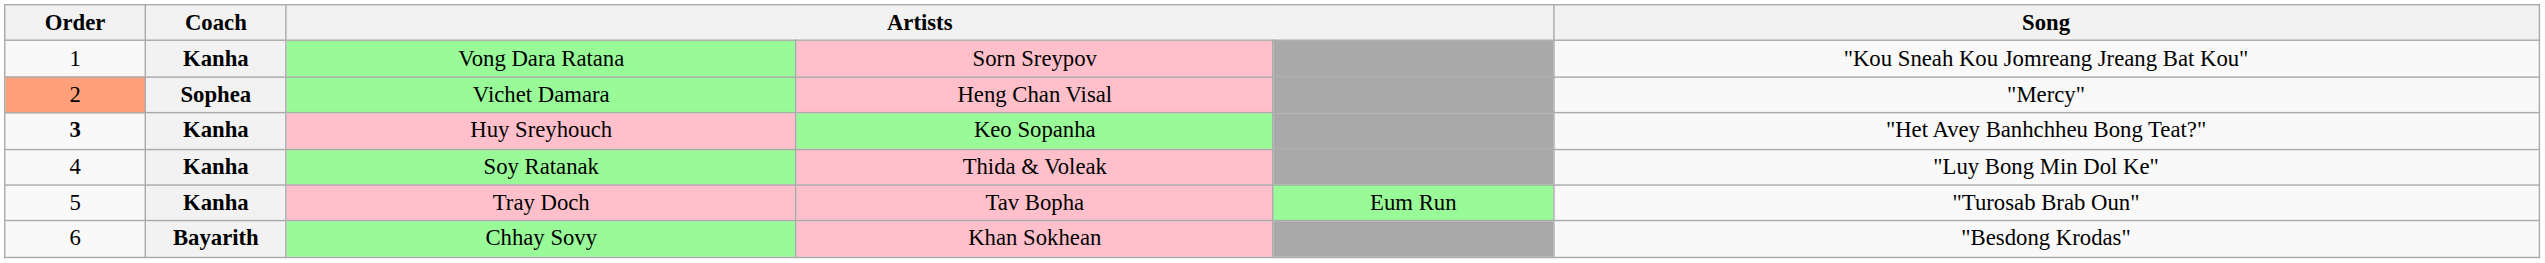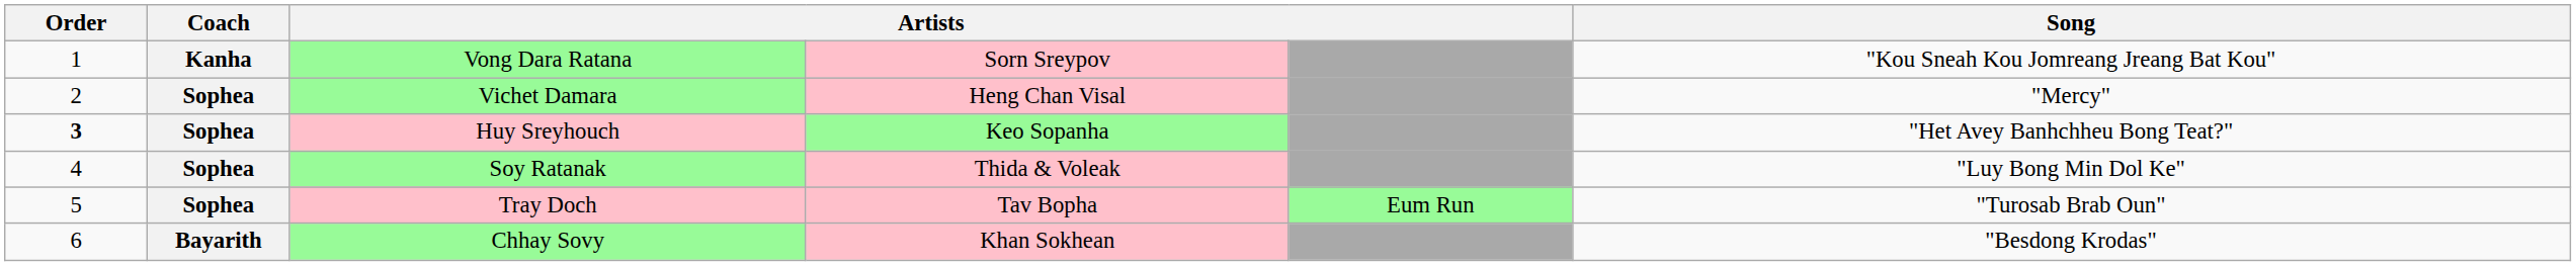Vichet Damara | Order: lightsalmon background -> no background
Huy Sreyhouch | Coach: Kanha -> Sophea
Soy Ratanak | Coach: Kanha -> Sophea
Tray Doch | Coach: Kanha -> Sophea
